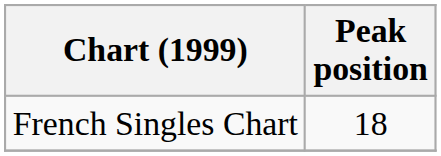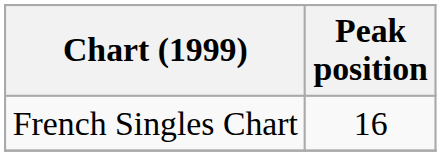French Singles Chart | Peak position: 18 -> 16
